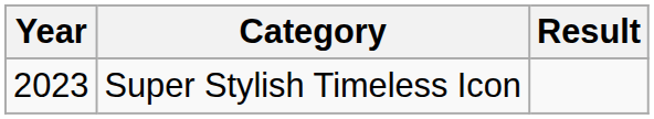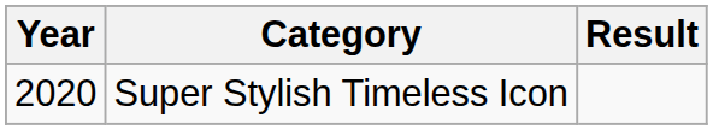Super Stylish Timeless Icon | Year: 2023 -> 2020
